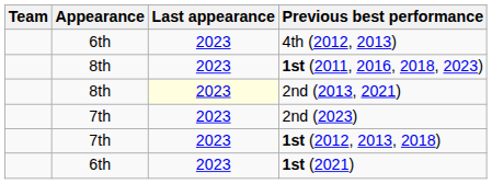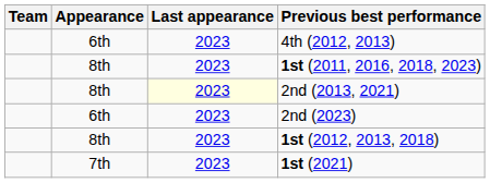2nd (2023) | Appearance: 7th -> 6th
1st (2012, 2013, 2018) | Appearance: 7th -> 8th
1st (2021) | Appearance: 6th -> 7th
